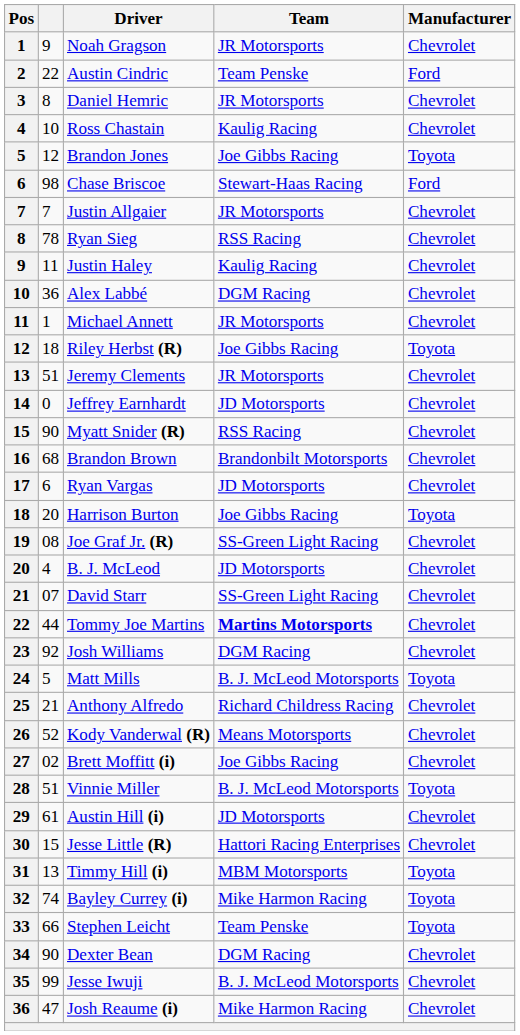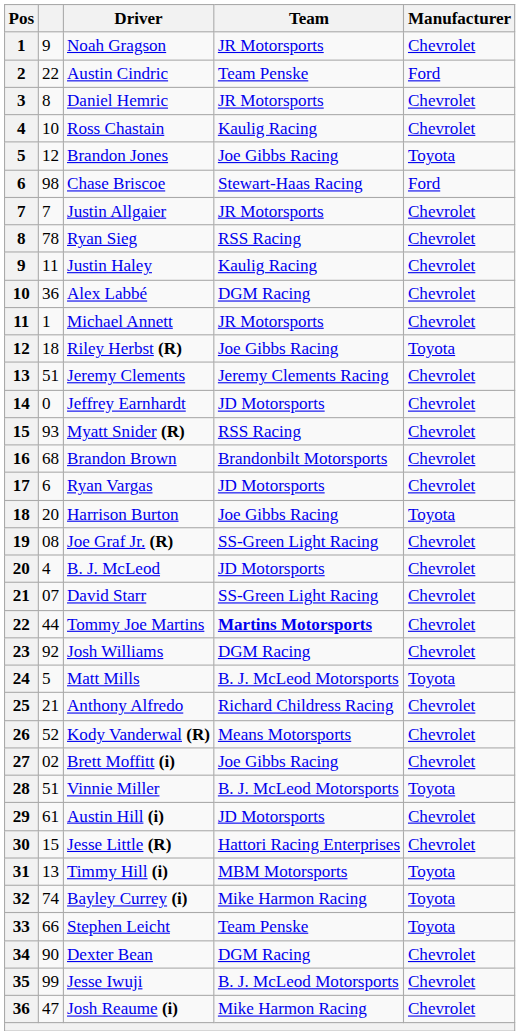Jeremy Clements | Team: JR Motorsports -> Jeremy Clements Racing
Myatt Snider (R) | column 2: 90 -> 93
